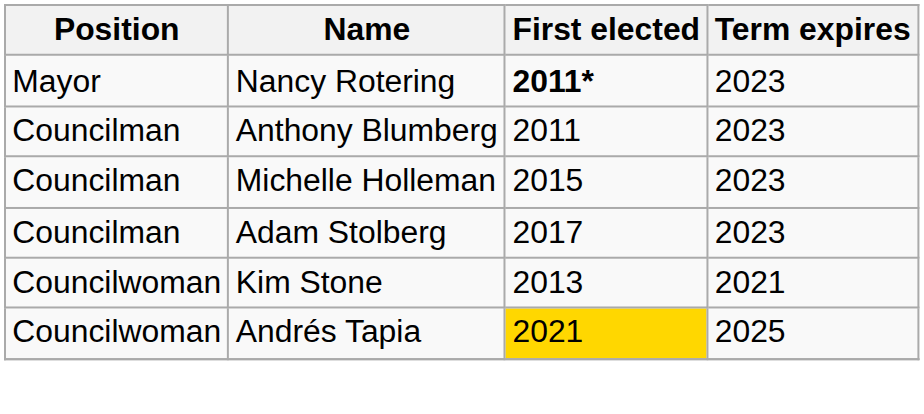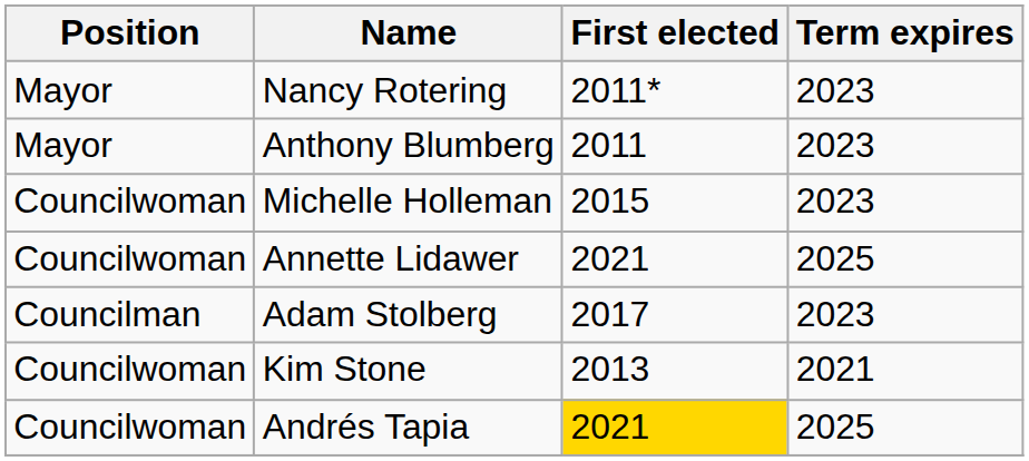Nancy Rotering | First elected: bold -> normal
Anthony Blumberg | Position: Councilman -> Mayor
Michelle Holleman | Position: Councilman -> Councilwoman
+ row: Councilwoman | Annette Lidawer | 2021 | 2025
